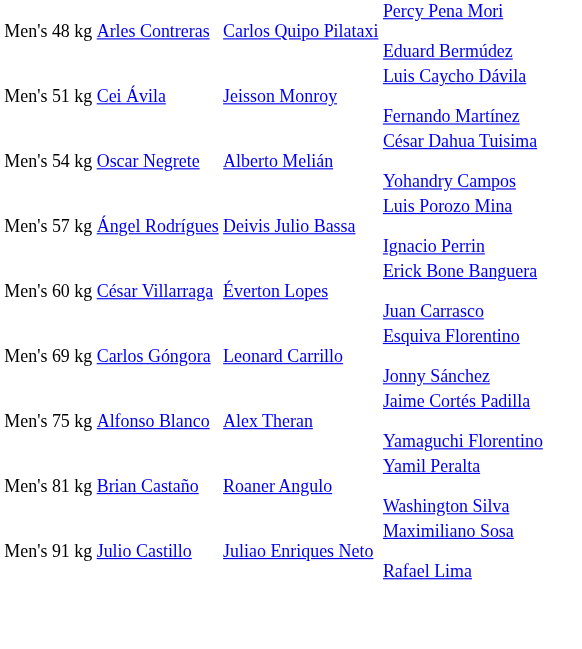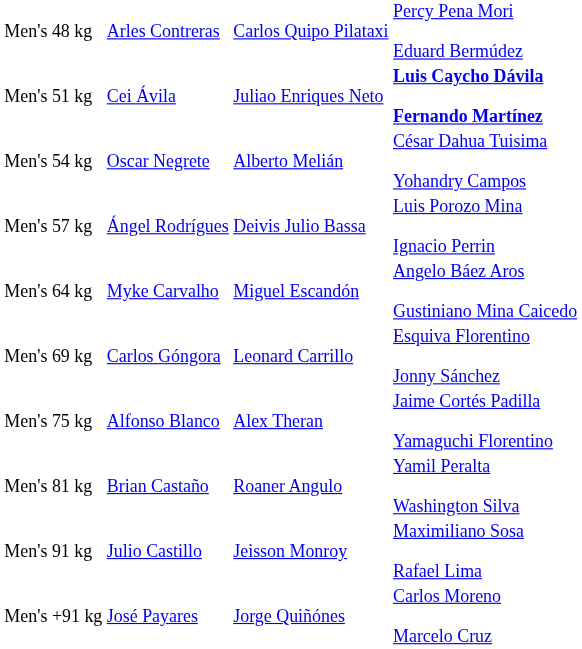Men's 51 kg | column 3: Jeisson Monroy -> Juliao Enriques Neto
Men's 51 kg | column 4: normal -> bold
- row: Men's 60 kg | César Villarraga | Éverton Lopes | Erick Bone Banguera Juan Carrasco
+ row: Men's 64 kg | Myke Carvalho | Miguel Escandón | Angelo Báez Aros Gustiniano Mina Caicedo
Men's 91 kg | column 3: Juliao Enriques Neto -> Jeisson Monroy
+ row: Men's +91 kg | José Payares | Jorge Quiñónes | Carlos Moreno Marcelo Cruz
